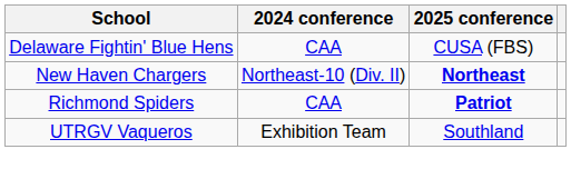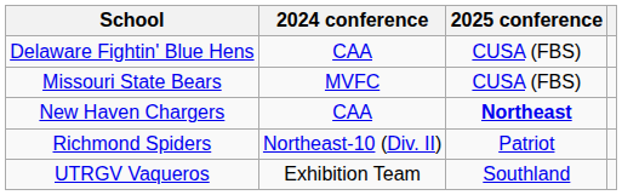+ row: Missouri State Bears | MVFC | CUSA (FBS)
New Haven Chargers | 2024 conference: Northeast-10 (Div. II) -> CAA
Richmond Spiders | 2024 conference: CAA -> Northeast-10 (Div. II)
Richmond Spiders | 2025 conference: bold -> normal
